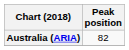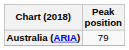Australia (ARIA) | Peak position: 82 -> 79
